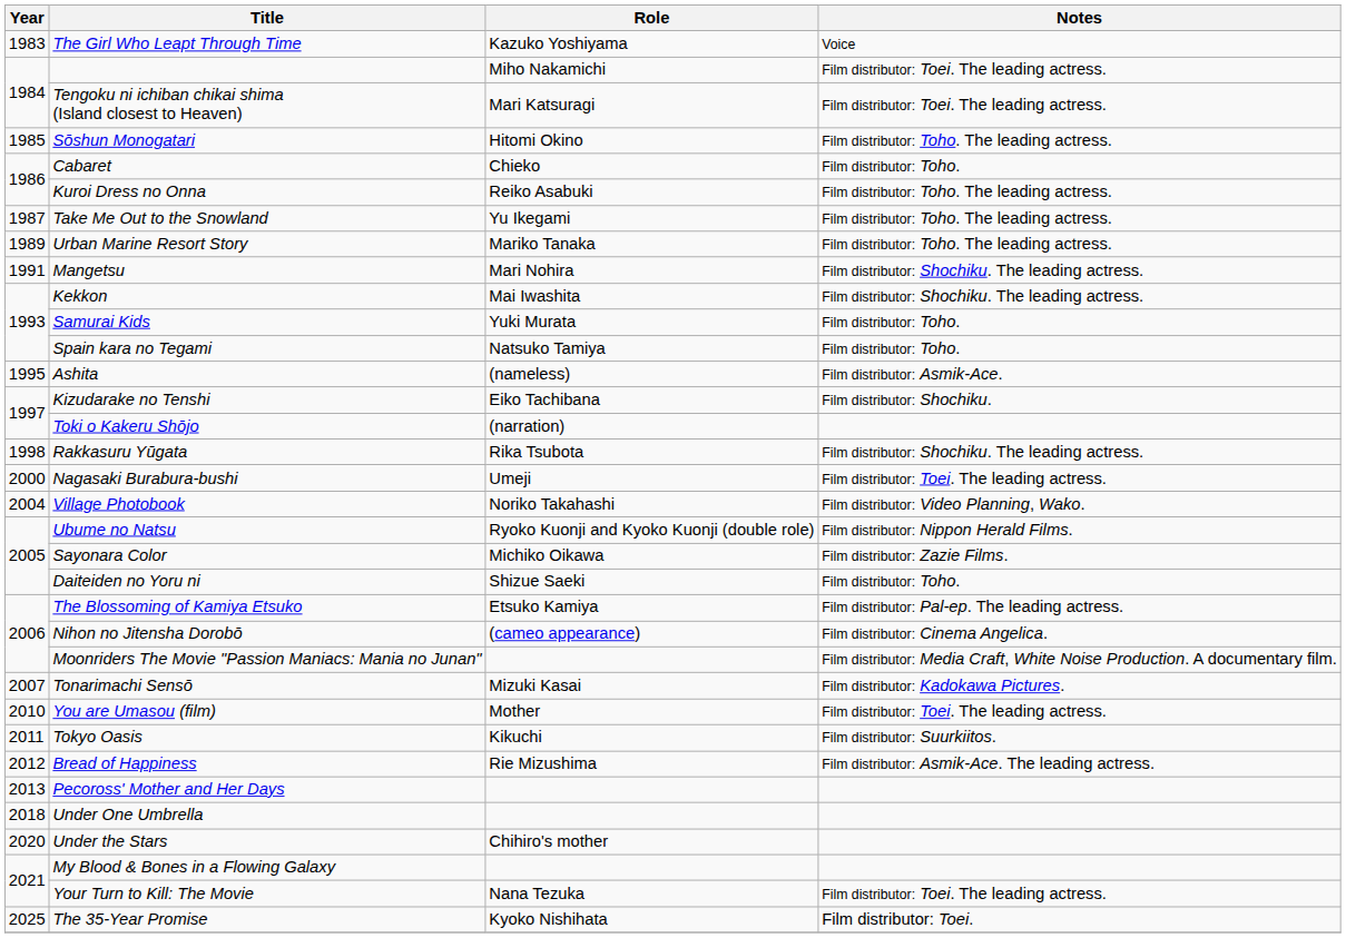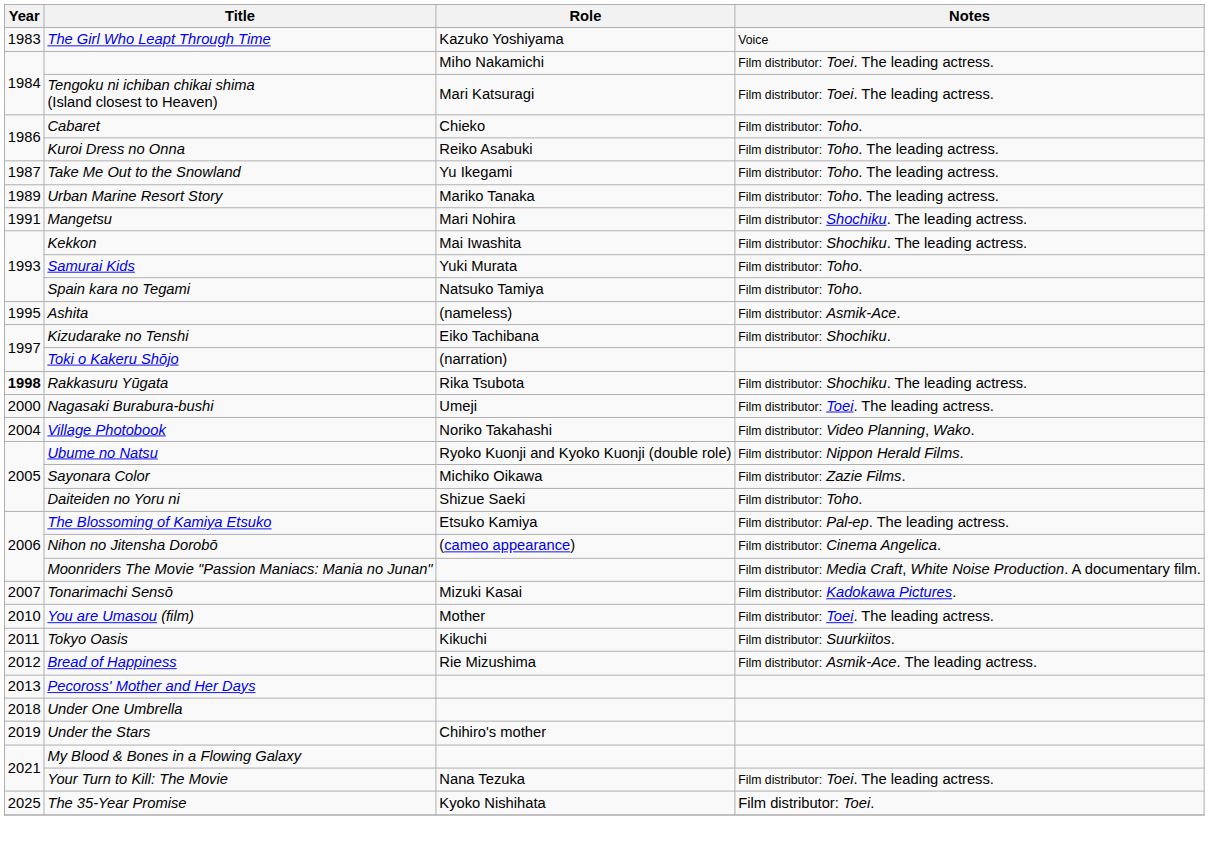- row: 1985 | Sōshun Monogatari | Hitomi Okino | Film distributor: Toho. The leading actress.
Rakkasuru Yūgata | Year: normal -> bold
Under the Stars | Year: 2020 -> 2019
